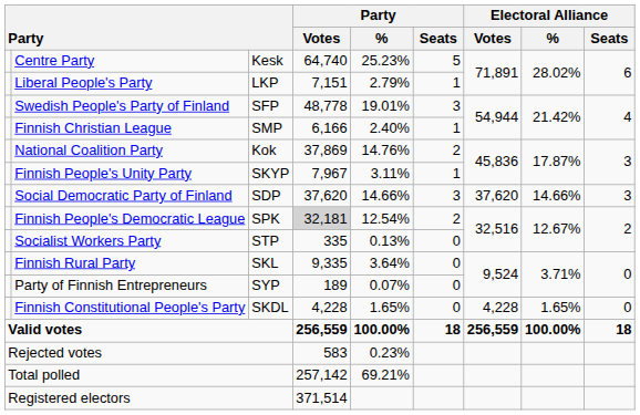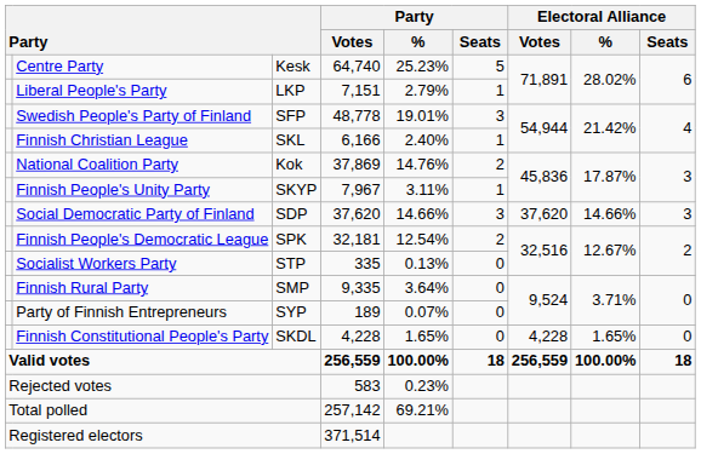Finnish Christian League | column 3: SMP -> SKL
Finnish People's Democratic League | Party / Votes: lightgrey background -> no background
Finnish Rural Party | column 3: SKL -> SMP
